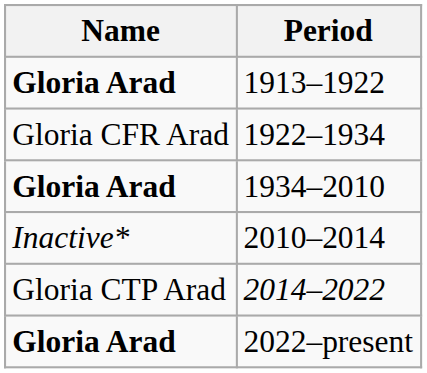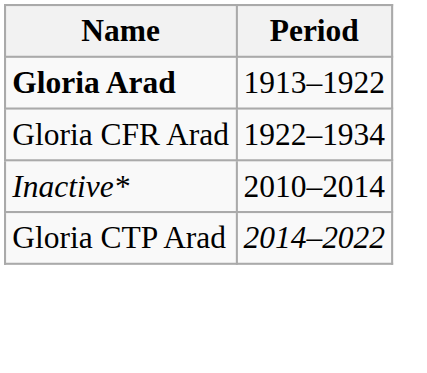- row: Gloria Arad | 1934–2010
- row: Gloria Arad | 2022–present
